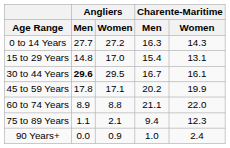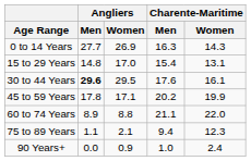0 to 14 Years | Angliers / Women: 27.2 -> 26.9
30 to 44 Years | Charente-Maritime / Men: 16.7 -> 17.6
